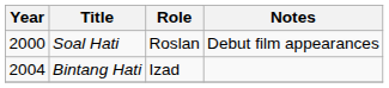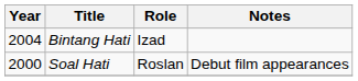rows swapped: Soal Hati <-> Bintang Hati
